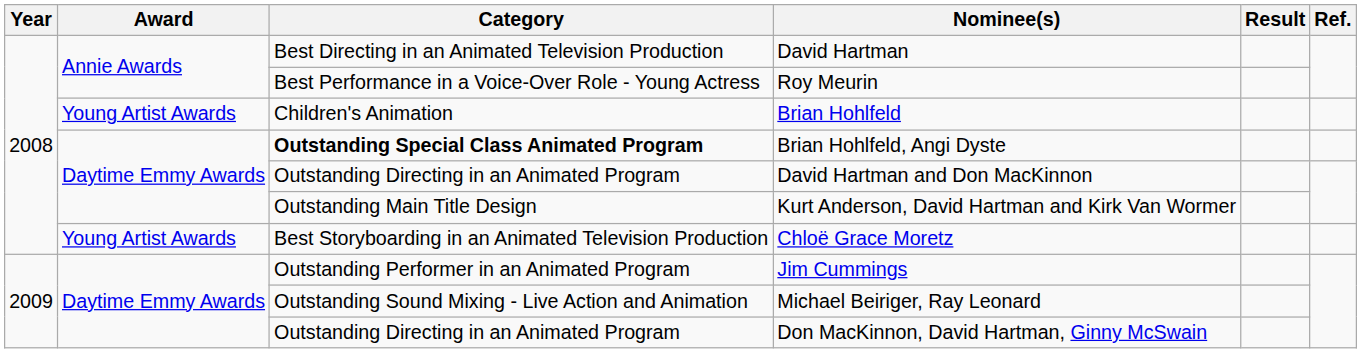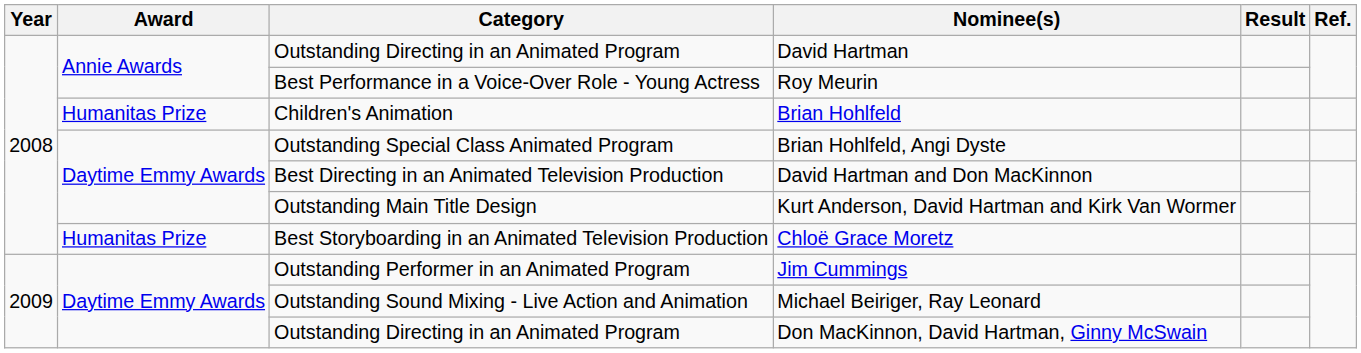David Hartman | Category: Best Directing in an Animated Television Production -> Outstanding Directing in an Animated Program
Brian Hohlfeld | Award: Young Artist Awards -> Humanitas Prize
Brian Hohlfeld, Angi Dyste | Category: bold -> normal
David Hartman and Don MacKinnon | Category: Outstanding Directing in an Animated Program -> Best Directing in an Animated Television Production
Chloë Grace Moretz | Award: Young Artist Awards -> Humanitas Prize
